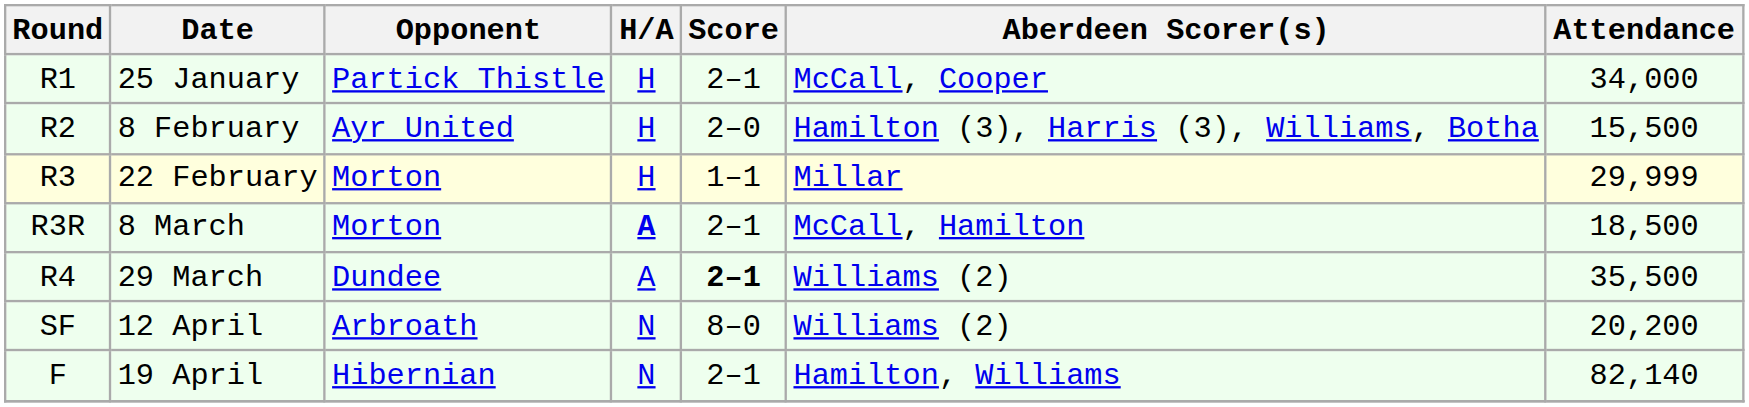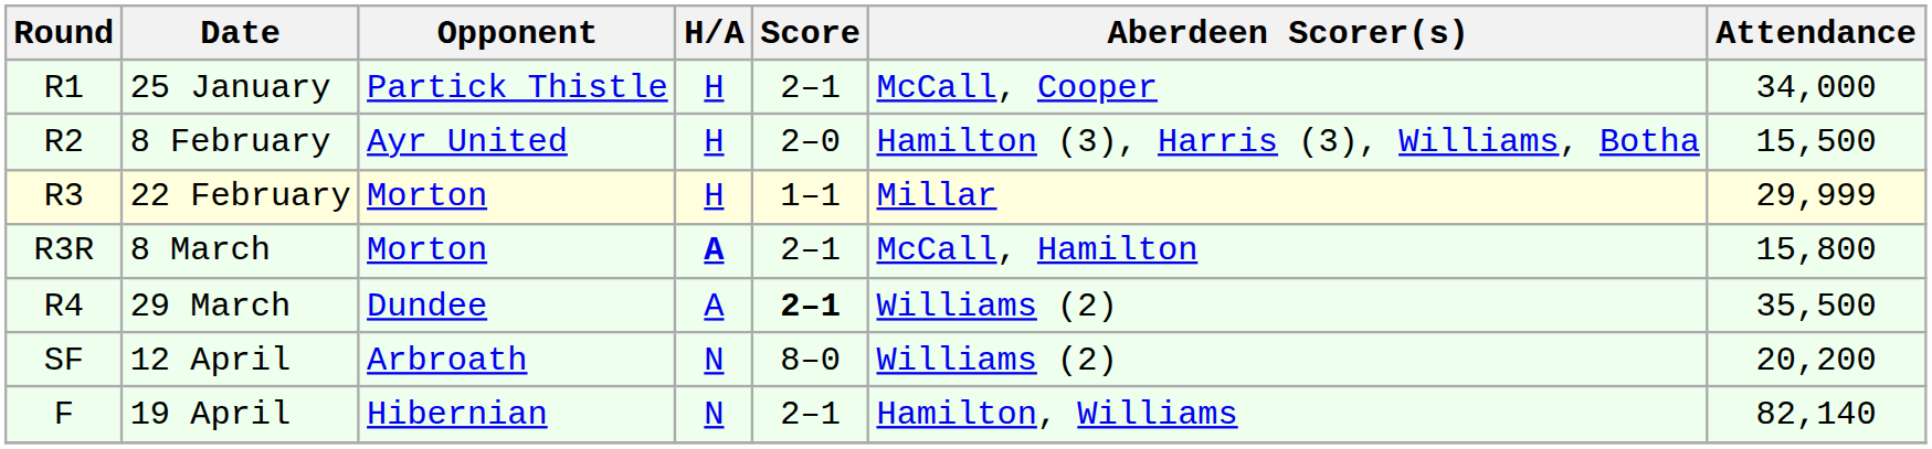8 March | Attendance: 18,500 -> 15,800
